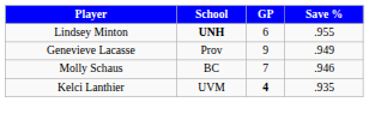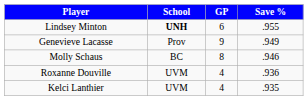Molly Schaus | GP: 7 -> 8
+ row: Roxanne Douville | UVM | 4 | .936
Kelci Lanthier | GP: bold -> normal
